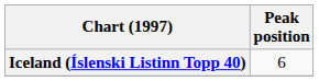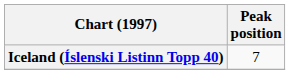Iceland (Íslenski Listinn Topp 40) | Peak position: 6 -> 7
